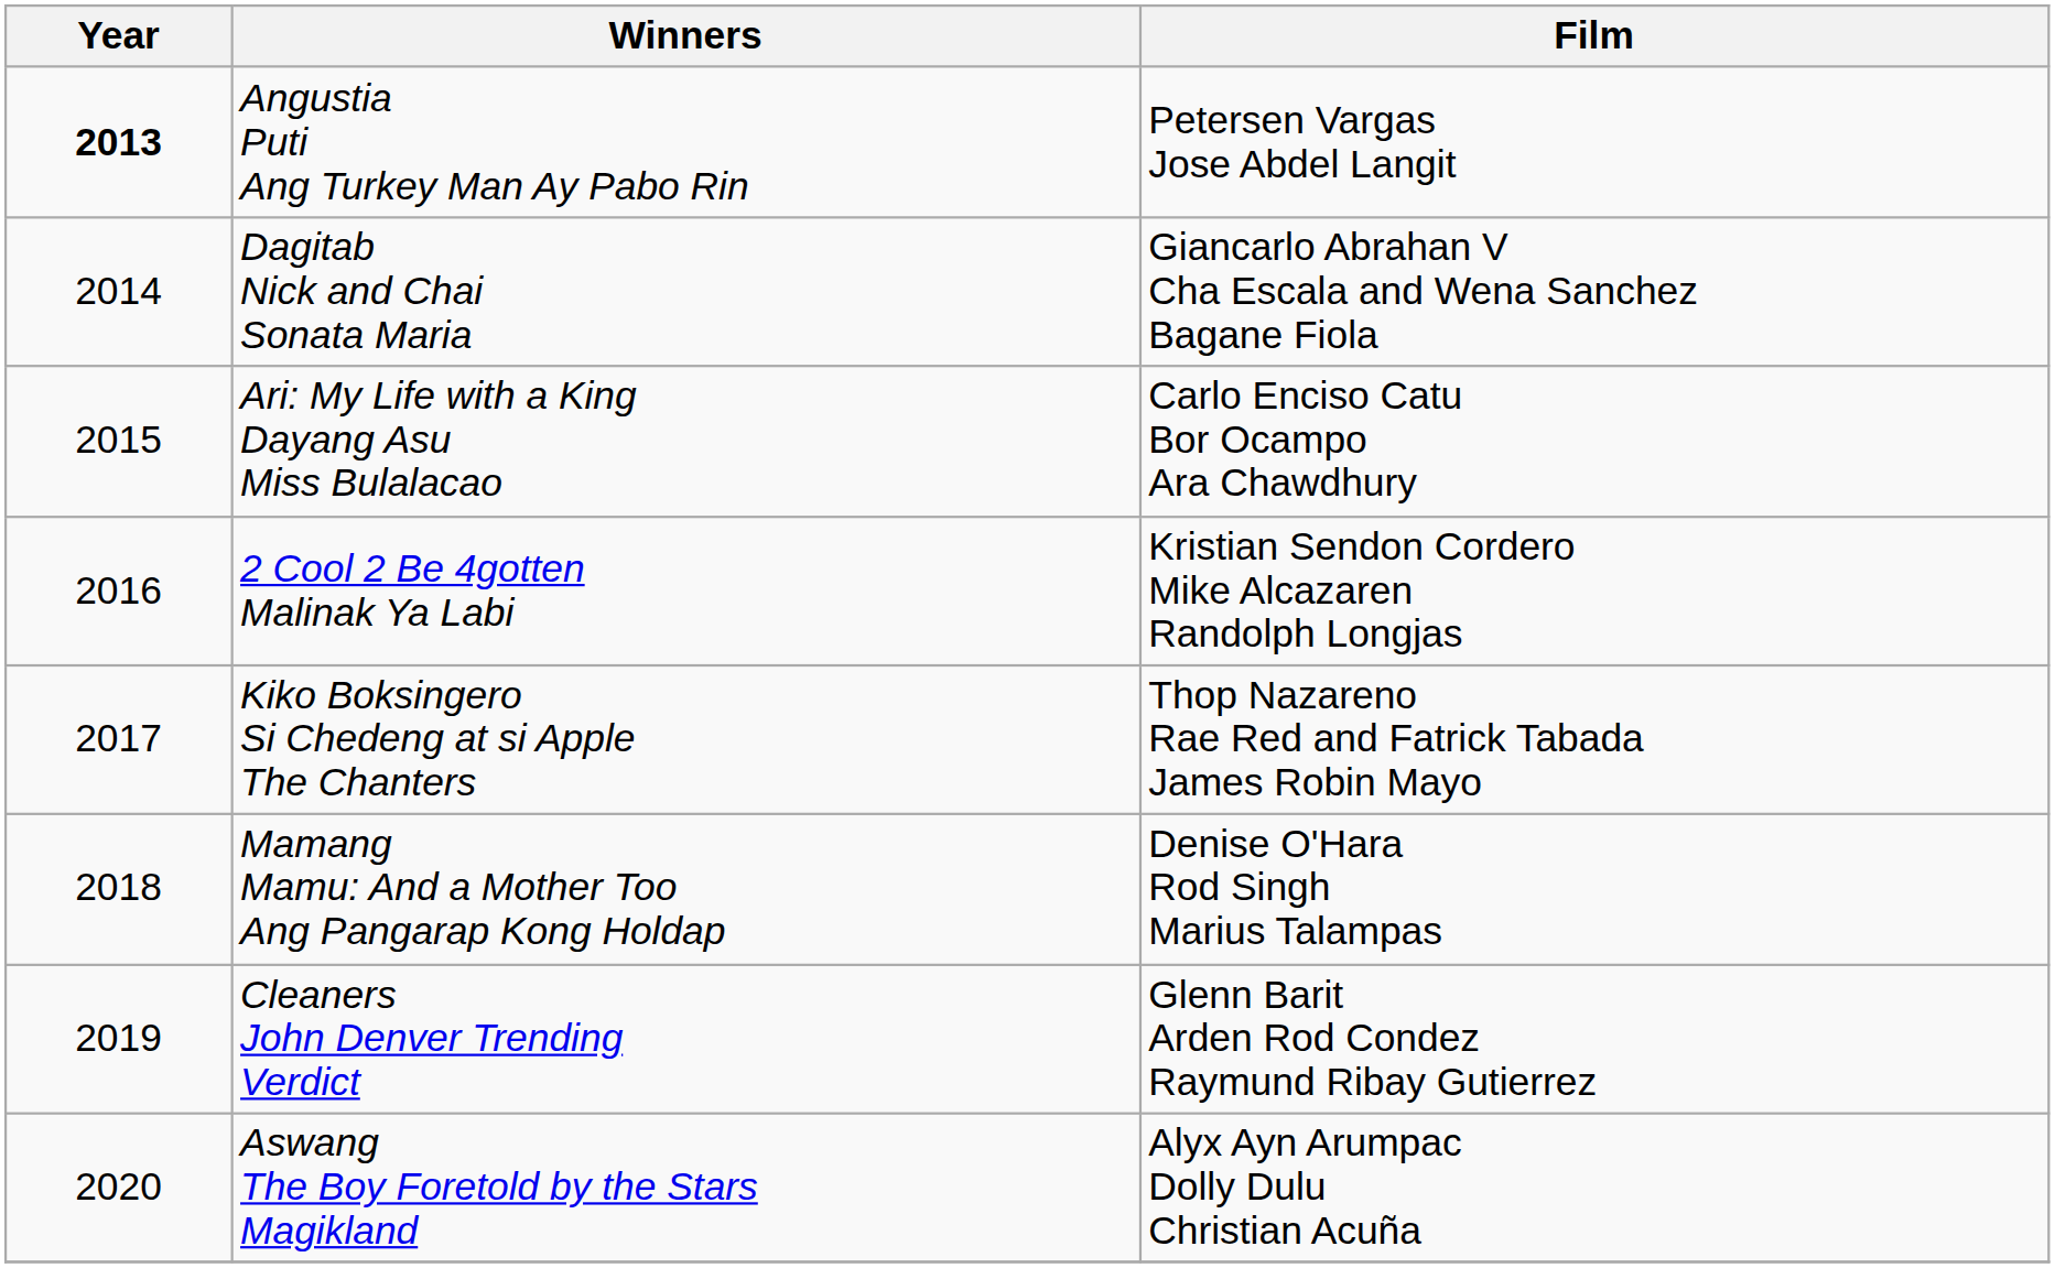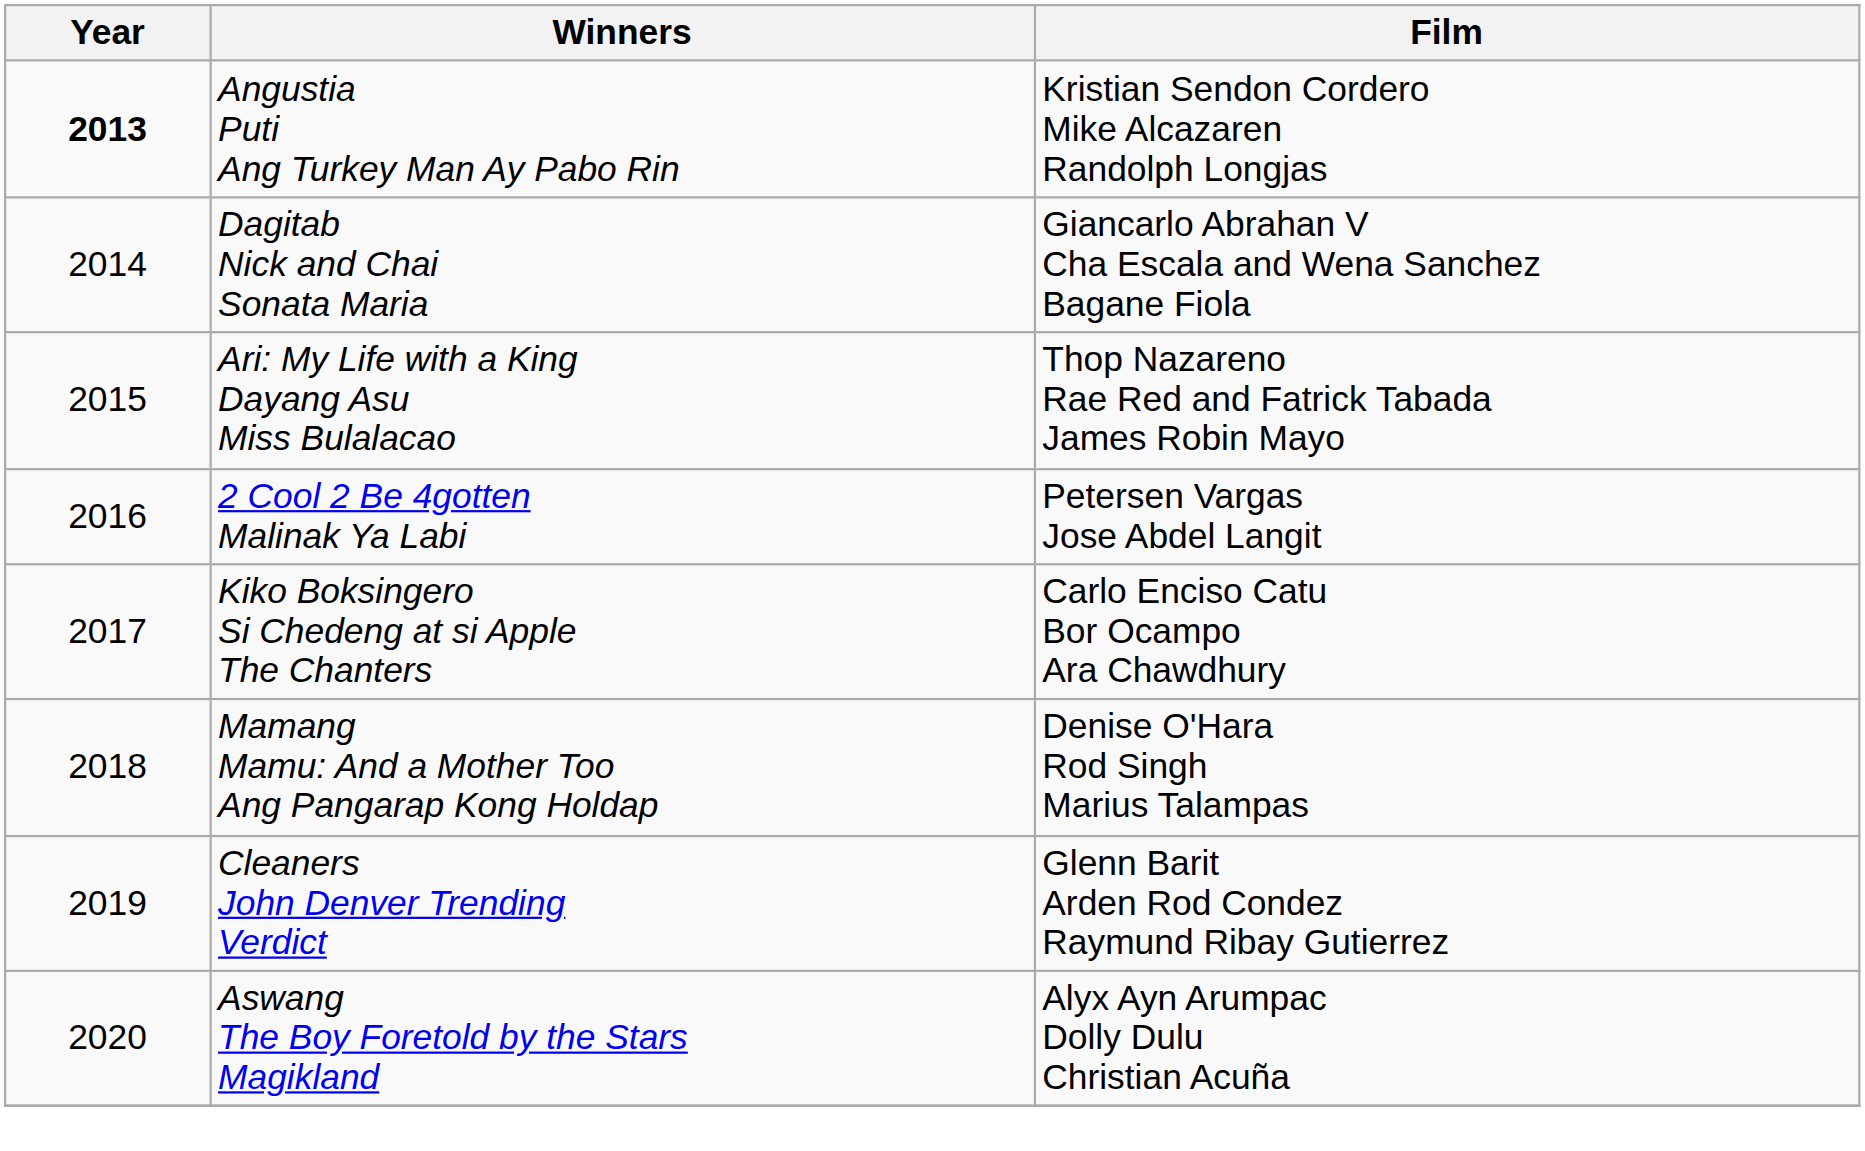Angustia Puti Ang Turkey Man Ay Pabo Rin | Film: Petersen Vargas Jose Abdel Langit -> Kristian Sendon Cordero Mike Alcazaren Randolph Longjas
Ari: My Life with a King Dayang Asu Miss Bulalacao | Film: Carlo Enciso Catu Bor Ocampo Ara Chawdhury -> Thop Nazareno Rae Red and Fatrick Tabada James Robin Mayo
2 Cool 2 Be 4gotten Malinak Ya Labi | Film: Kristian Sendon Cordero Mike Alcazaren Randolph Longjas -> Petersen Vargas Jose Abdel Langit
Kiko Boksingero Si Chedeng at si Apple The Chanters | Film: Thop Nazareno Rae Red and Fatrick Tabada James Robin Mayo -> Carlo Enciso Catu Bor Ocampo Ara Chawdhury
